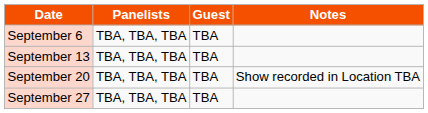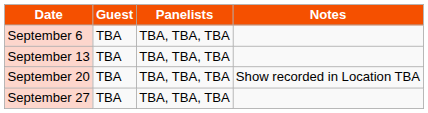columns swapped: Guest <-> Panelists
